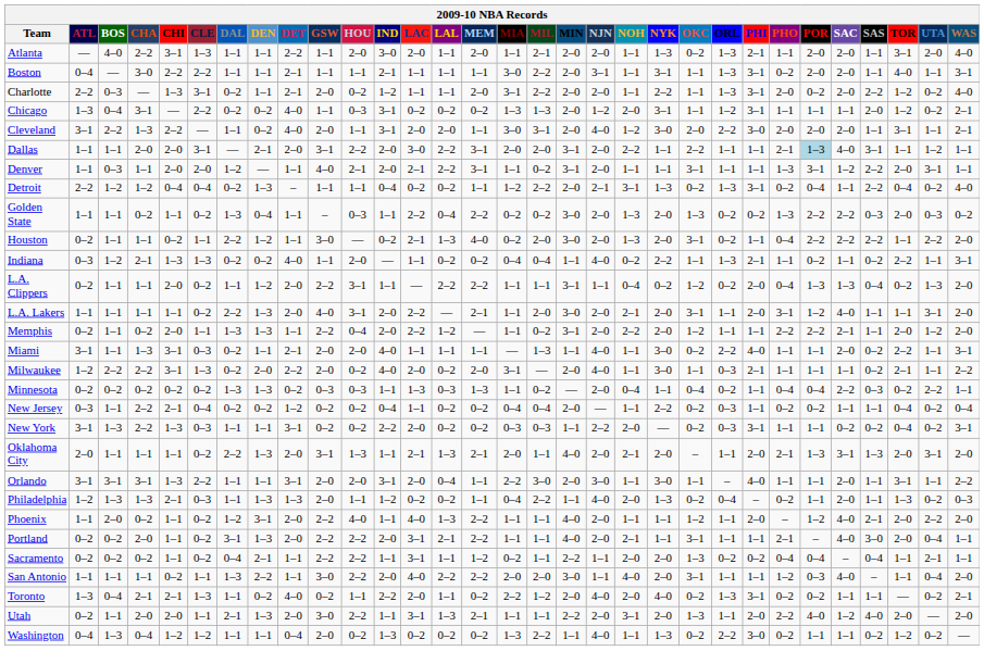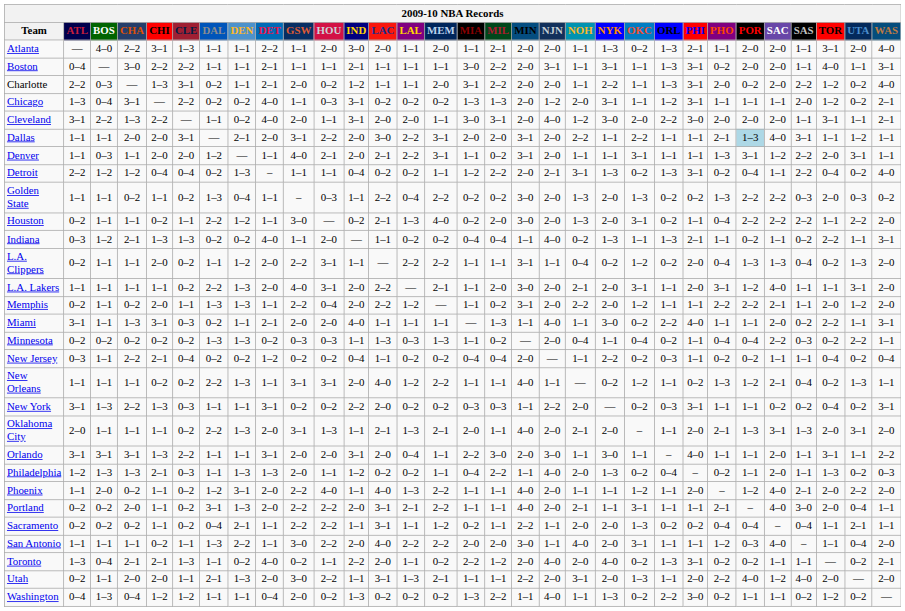Indiana | NYK: 2–2 -> 1–3
- row: Milwaukee | 1–2 | 2–2 | 2–2 | 3–1 | 1–3 | 0–2 | 2–0 | 2–2 | 2–0 | 0–2 | 4–0 | 2–0 | 0–2 | 2–0 | 3–1 | — | 2–0 | 4–0 | 1–1 | 3–0 | 1–1 | 0–3 | 2–1 | 1–1 | 1–1 | 1–1 | 0–2 | 2–1 | 1–1 | 2–2
+ row: New Orleans | 1–1 | 1–1 | 1–1 | 0–2 | 0–2 | 2–2 | 1–3 | 1–1 | 3–1 | 3–1 | 2–0 | 4–0 | 1–2 | 2–2 | 1–1 | 1–1 | 4–0 | 1–1 | — | 0–2 | 1–2 | 1–1 | 0–2 | 1–3 | 1–2 | 2–1 | 0–4 | 0–2 | 1–3 | 1–1
